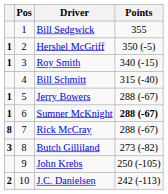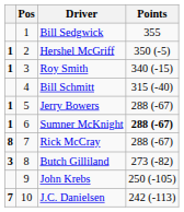J.C. Danielsen | column 1: 2 -> 7
